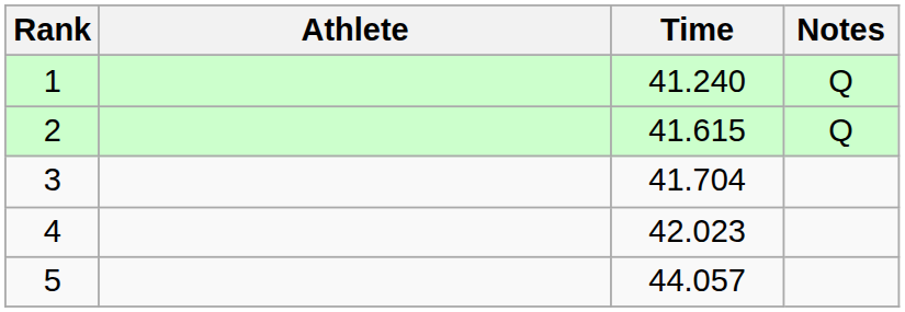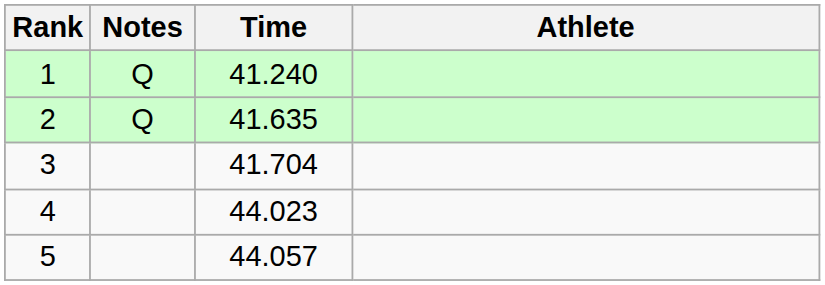columns swapped: Athlete <-> Notes
2 | Time: 41.615 -> 41.635
4 | Time: 42.023 -> 44.023
